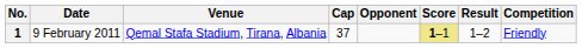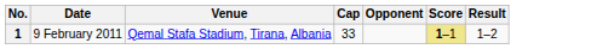- column: Competition | Friendly
1 | Cap: 37 -> 33
